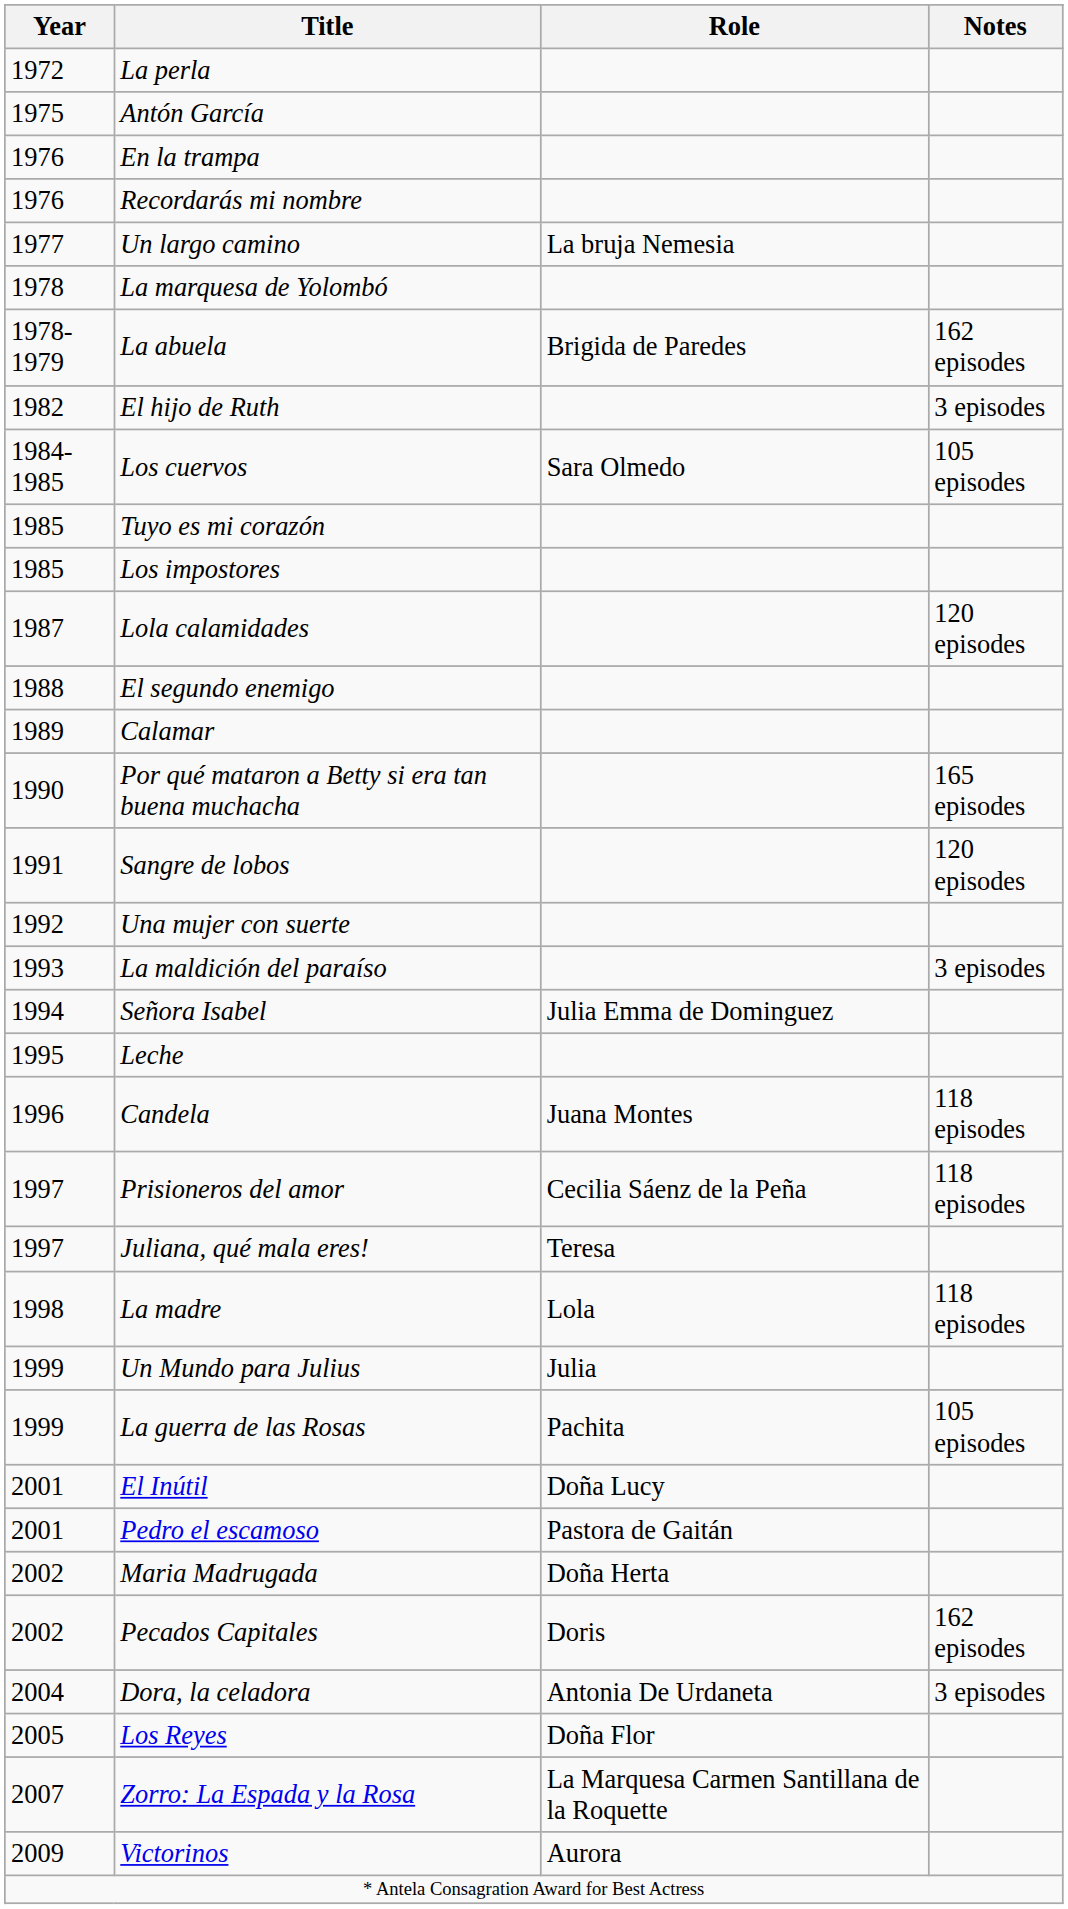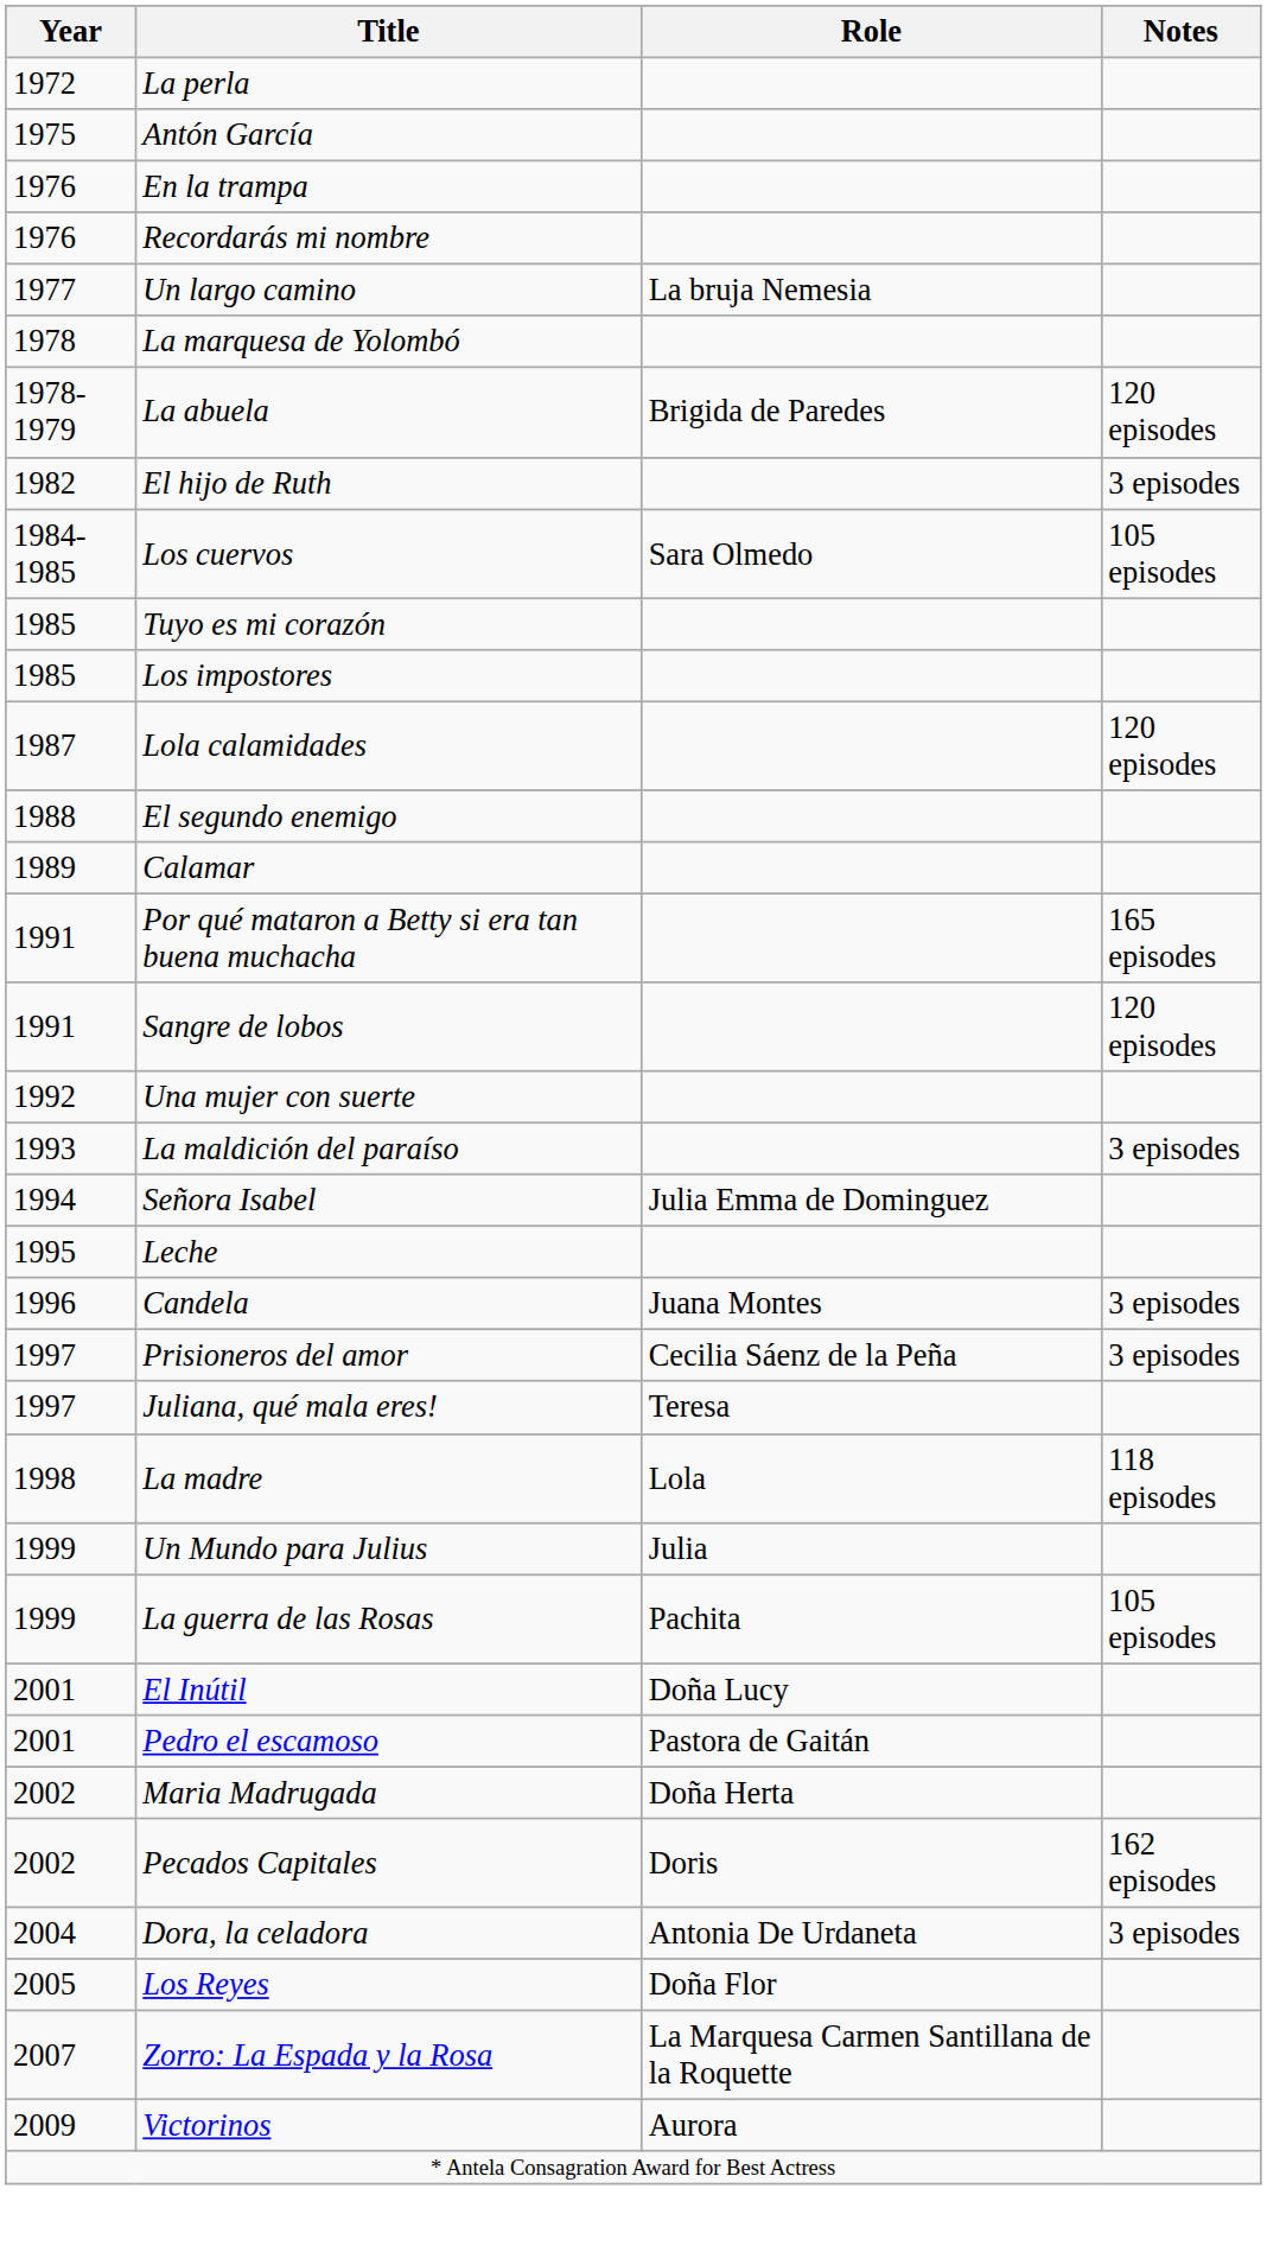La abuela | Notes: 162 episodes -> 120 episodes
Por qué mataron a Betty si era tan buena muchacha | Year: 1990 -> 1991
Candela | Notes: 118 episodes -> 3 episodes
Prisioneros del amor | Notes: 118 episodes -> 3 episodes
